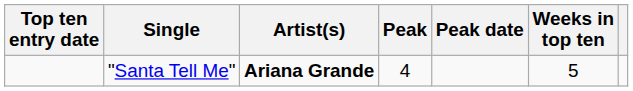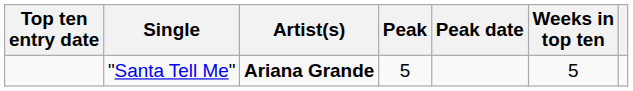"Santa Tell Me" | Peak: 4 -> 5
